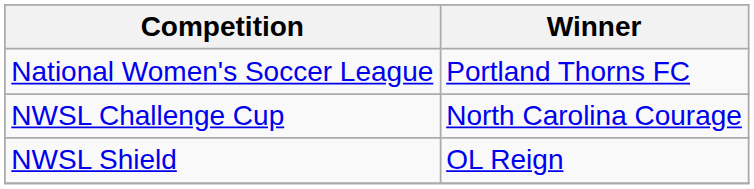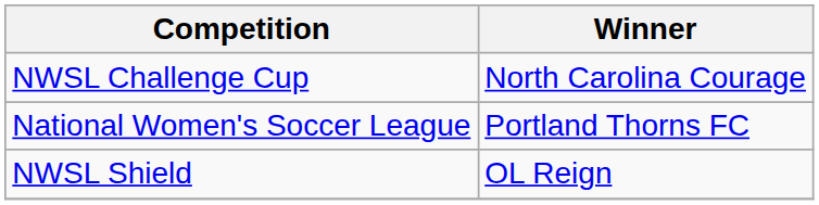rows swapped: NWSL Challenge Cup <-> National Women's Soccer League
